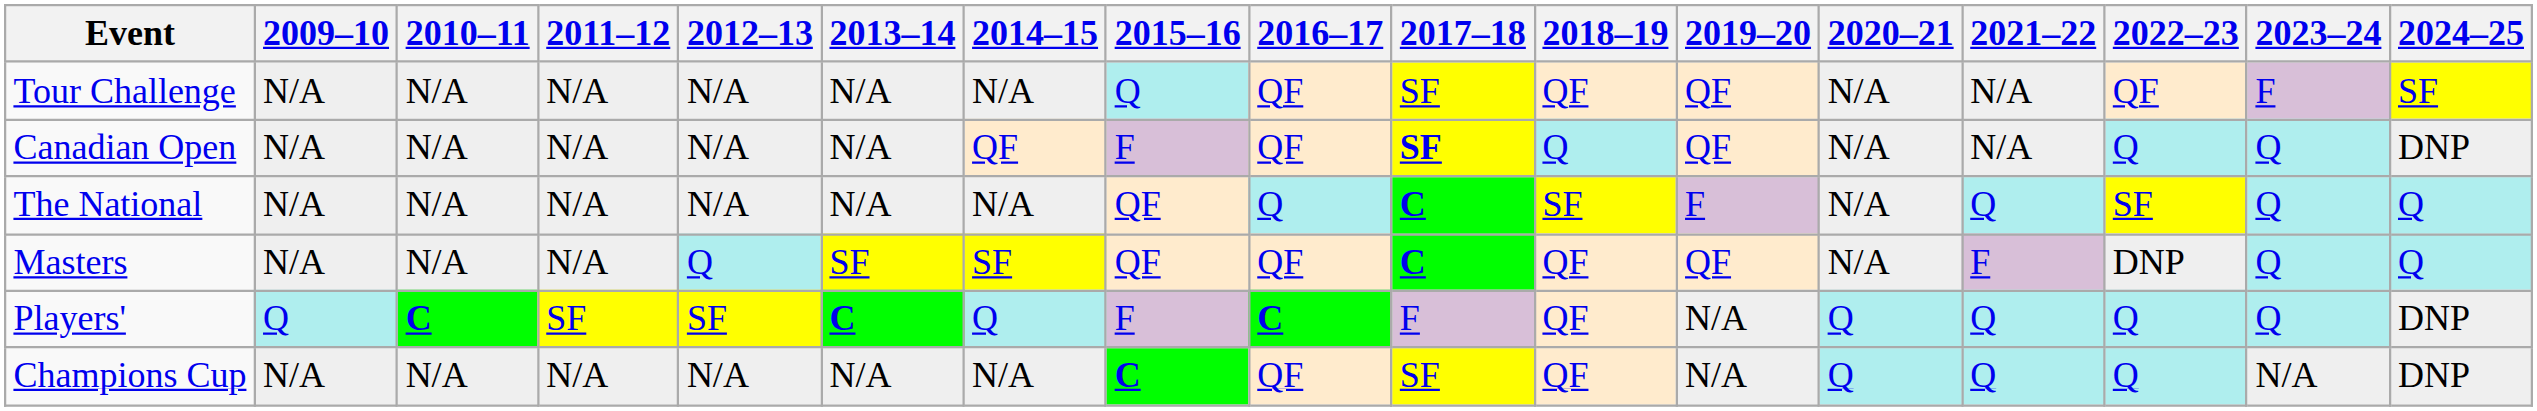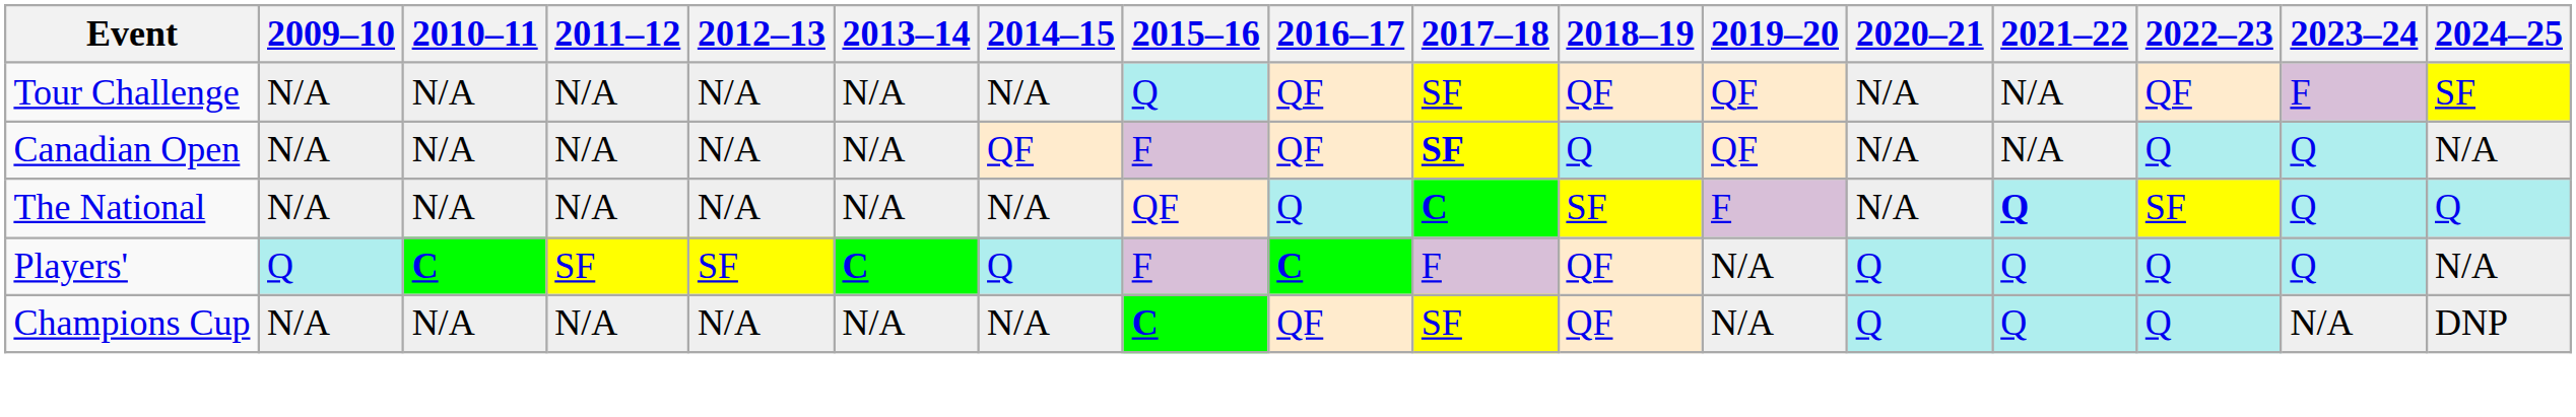Canadian Open | 2024–25: DNP -> N/A
The National | 2021–22: normal -> bold
- row: Masters | N/A | N/A | N/A | Q | SF | SF | QF | QF | C | QF | QF | N/A | F | DNP | Q | Q
Players' | 2024–25: DNP -> N/A
